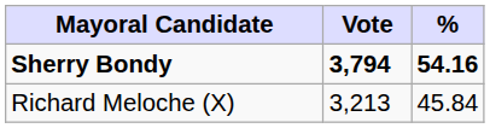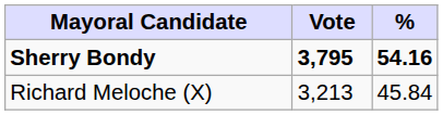Sherry Bondy | Vote: 3,794 -> 3,795
